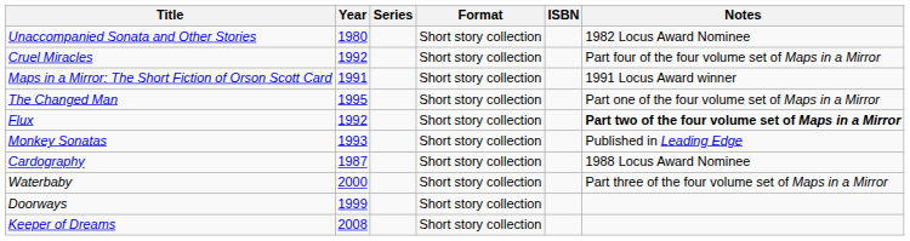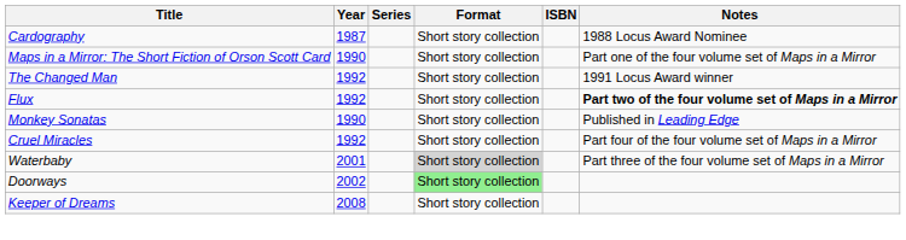- row: Unaccompanied Sonata and Other Stories | 1980 | Short story collection | 1982 Locus Award Nominee
rows swapped: Cardography <-> Cruel Miracles
Maps in a Mirror: The Short Fiction of Orson Scott Card | Year: 1991 -> 1990
Maps in a Mirror: The Short Fiction of Orson Scott Card | Notes: 1991 Locus Award winner -> Part one of the four volume set of Maps in a Mirror
The Changed Man | Year: 1995 -> 1992
The Changed Man | Notes: Part one of the four volume set of Maps in a Mirror -> 1991 Locus Award winner
Monkey Sonatas | Year: 1993 -> 1990
Waterbaby | Year: 2000 -> 2001
Waterbaby | Format: no background -> lightgrey background
Doorways | Year: 1999 -> 2002
Doorways | Format: no background -> lightgreen background
